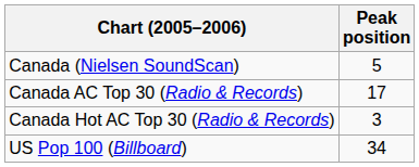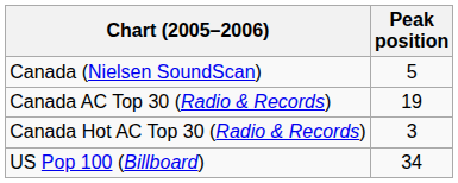Canada AC Top 30 (Radio & Records) | Peak position: 17 -> 19
